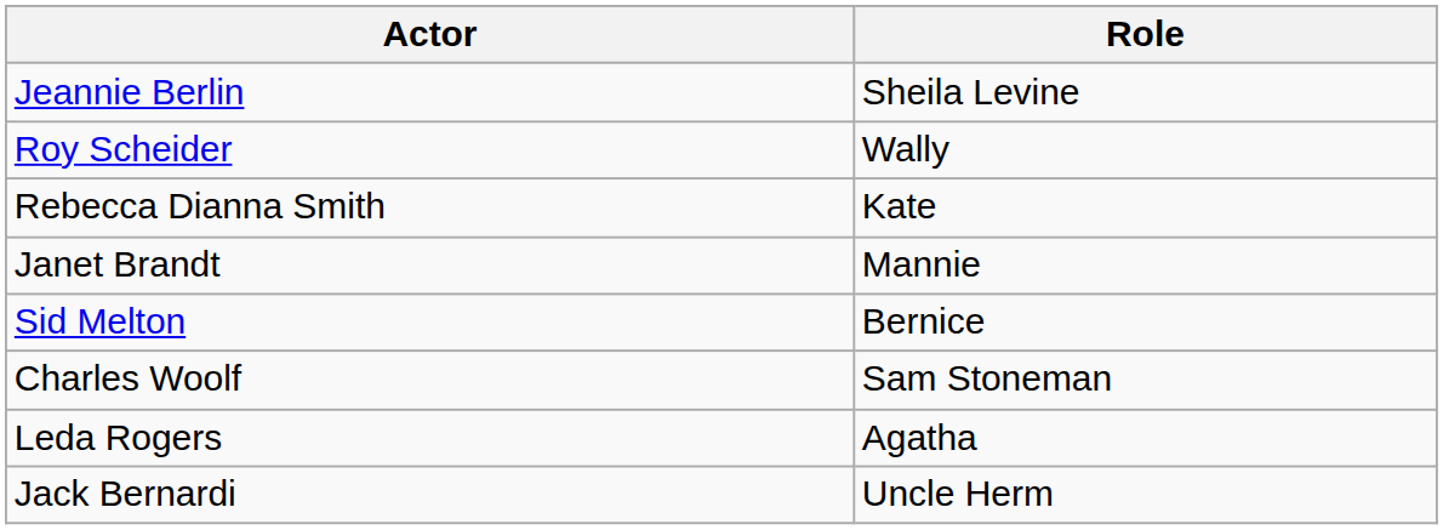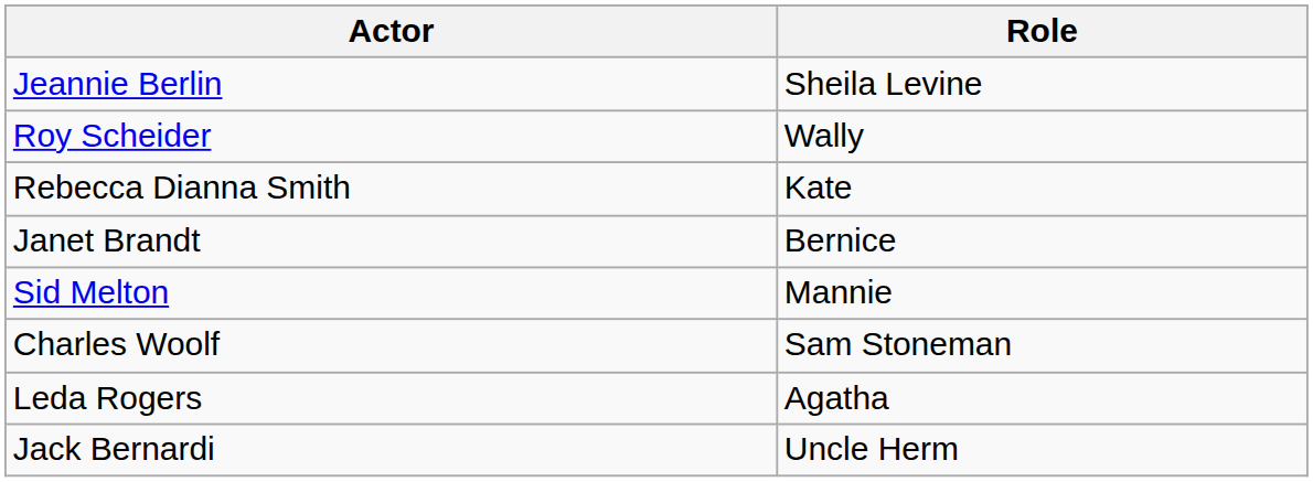Janet Brandt | Role: Mannie -> Bernice
Sid Melton | Role: Bernice -> Mannie
